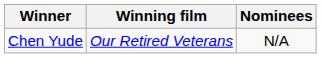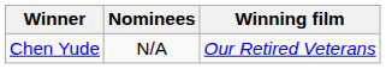columns swapped: Winning film <-> Nominees
